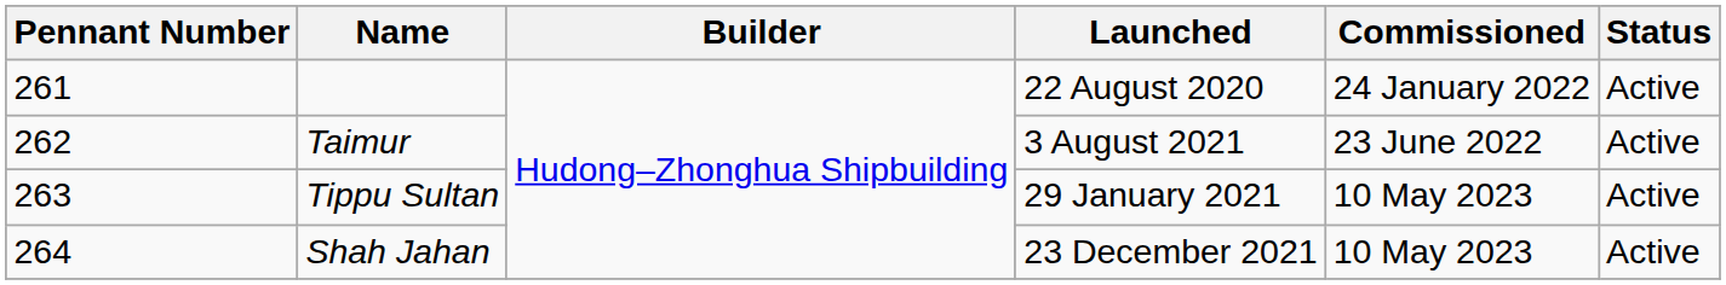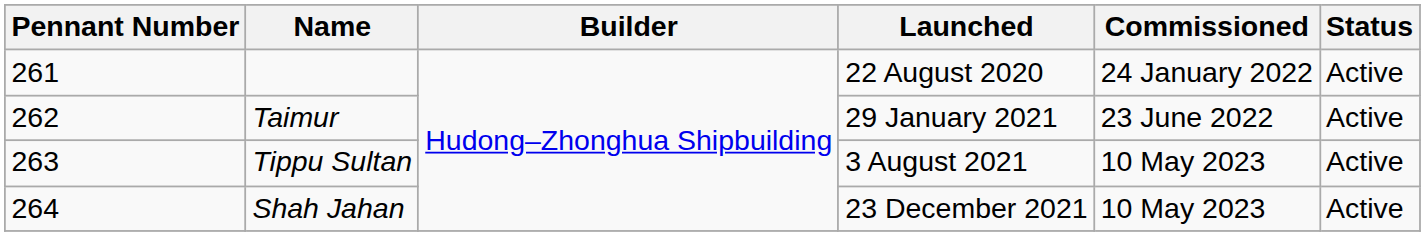Taimur | Launched: 3 August 2021 -> 29 January 2021
Tippu Sultan | Launched: 29 January 2021 -> 3 August 2021
